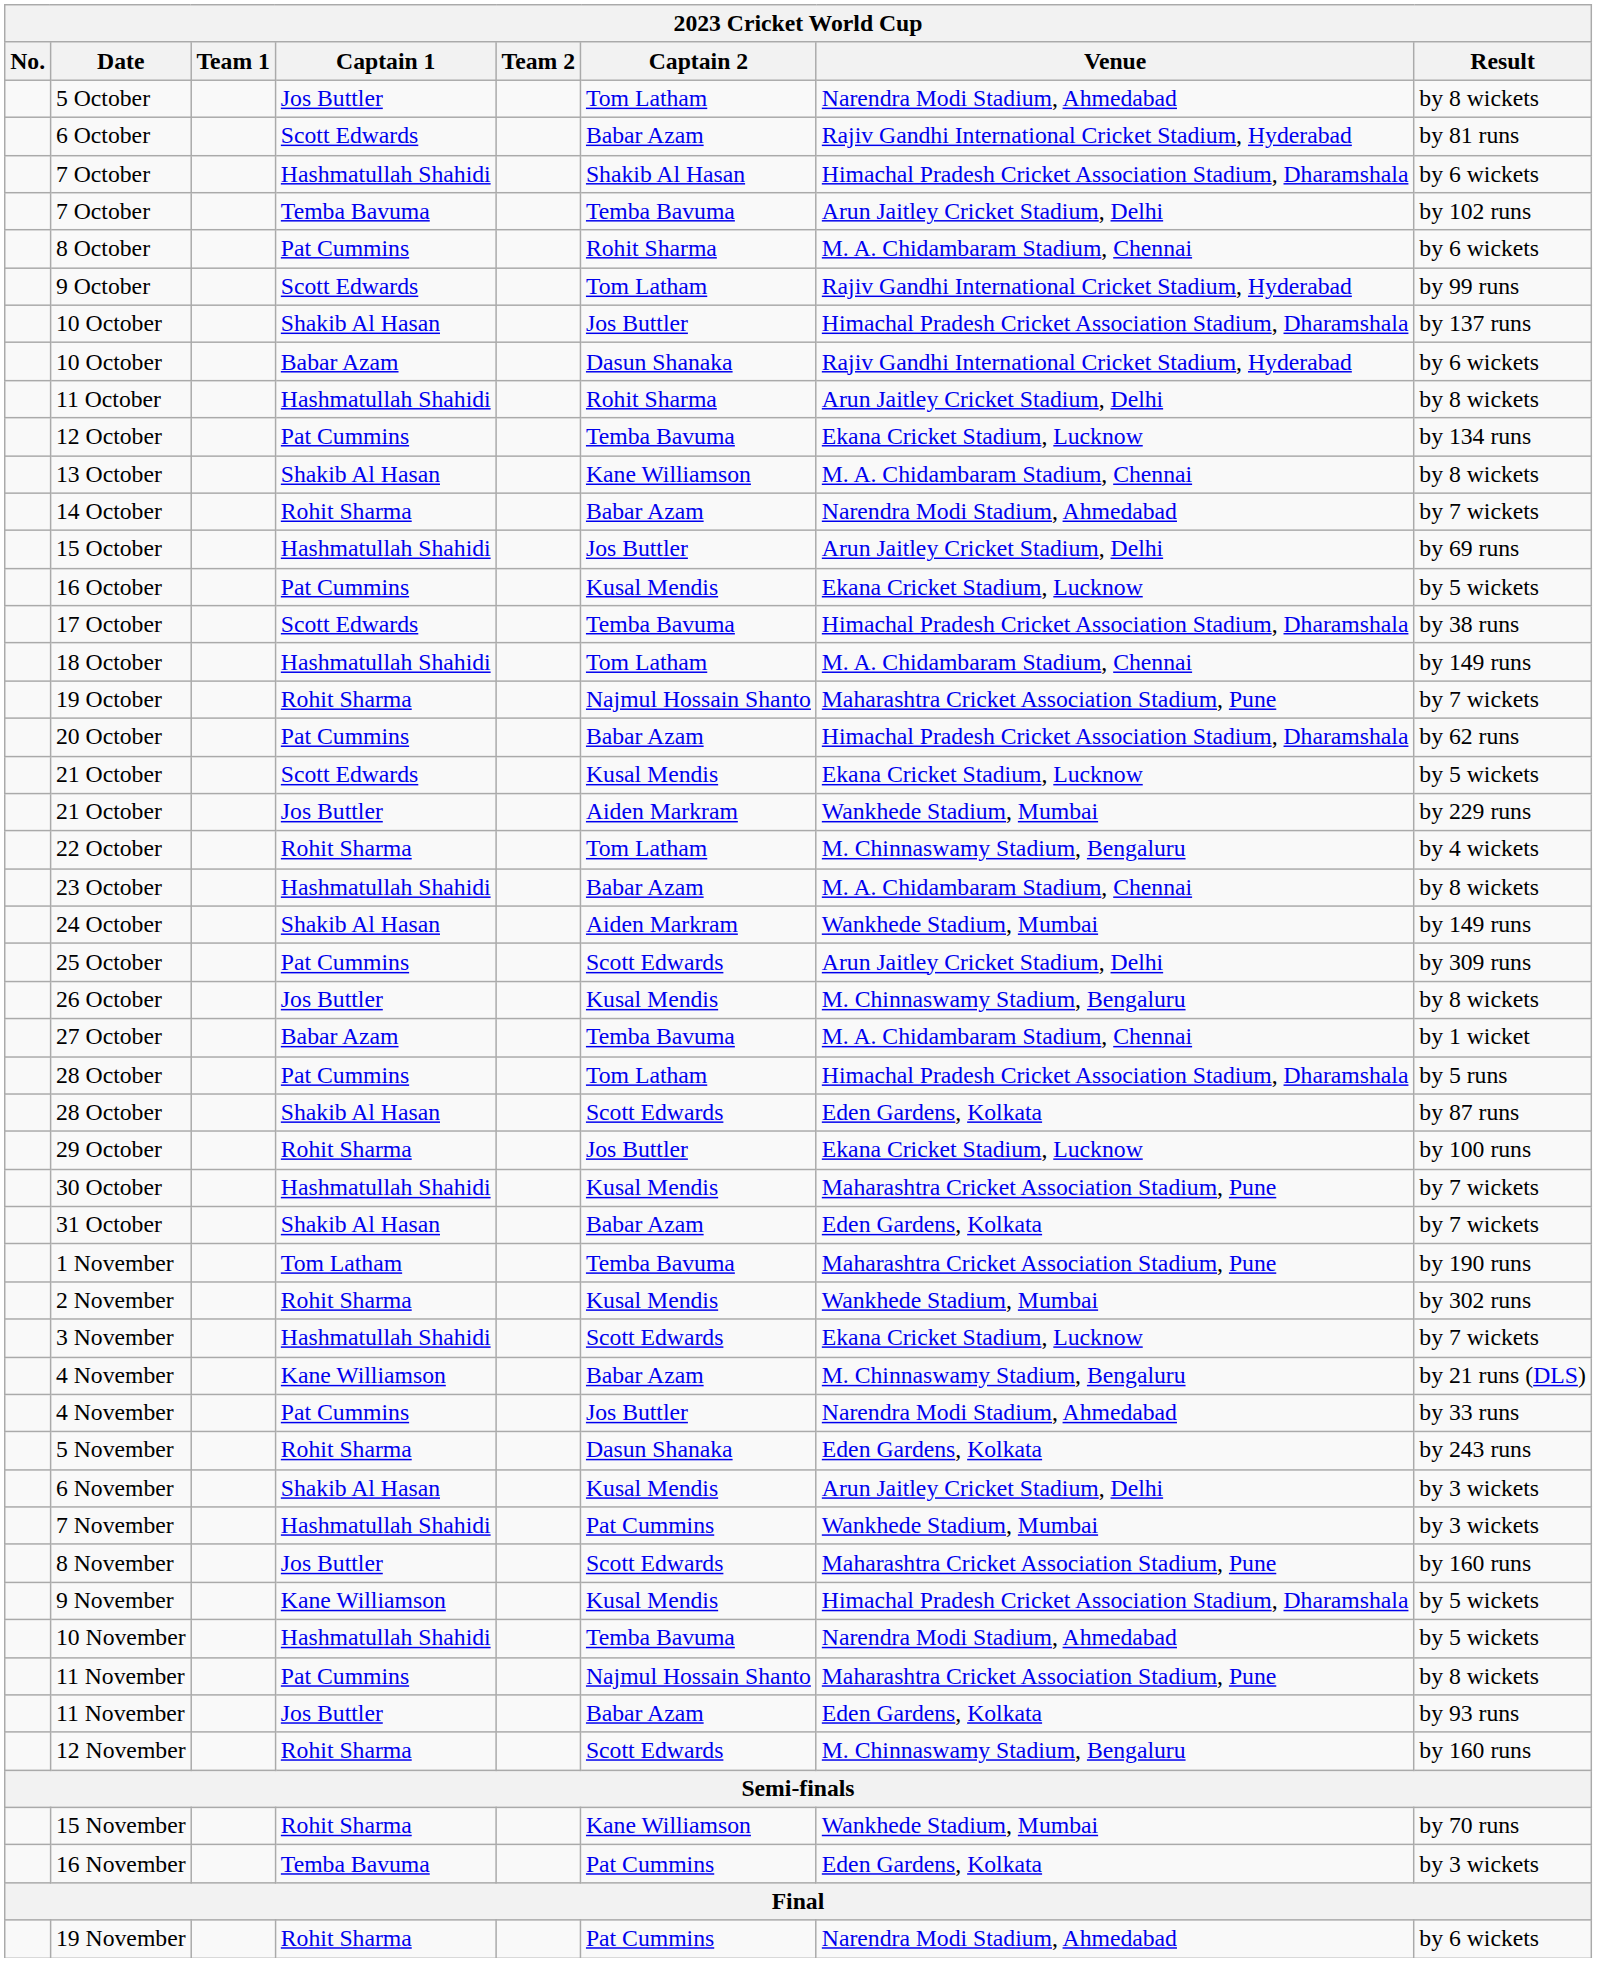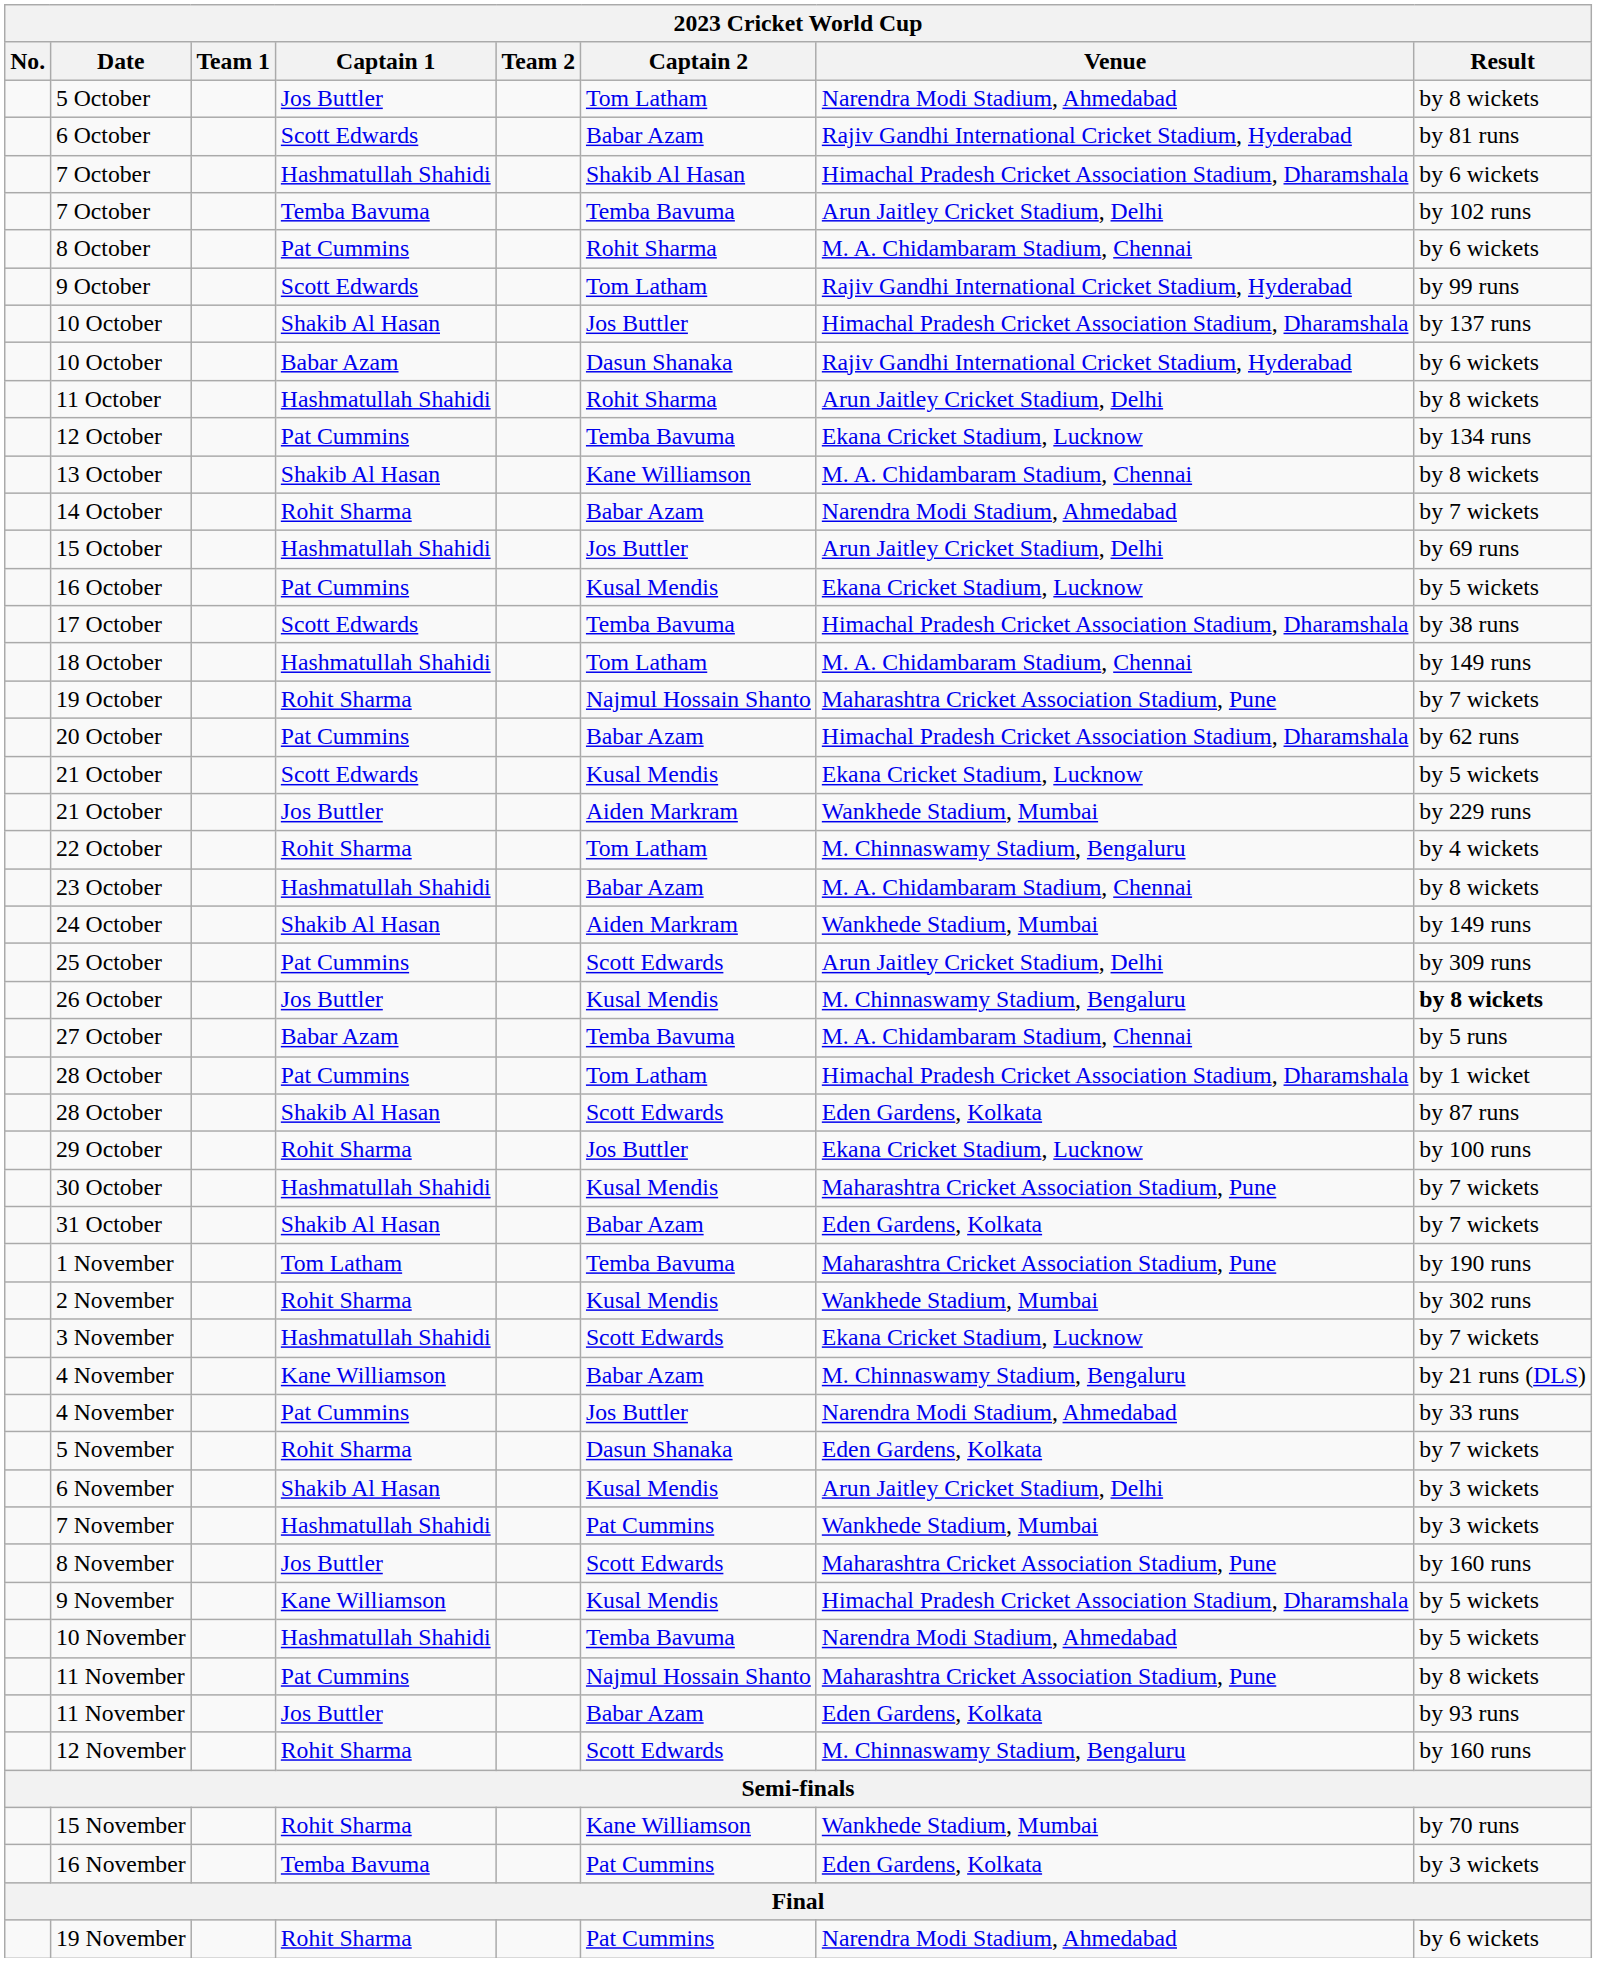26 October | Result: normal -> bold
27 October | Result: by 1 wicket -> by 5 runs
28 October / Pat Cummins | Result: by 5 runs -> by 1 wicket
5 November | Result: by 243 runs -> by 7 wickets
